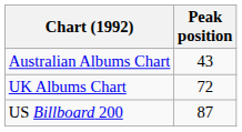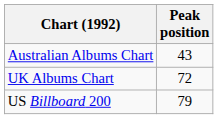US Billboard 200 | Peak position: 87 -> 79
